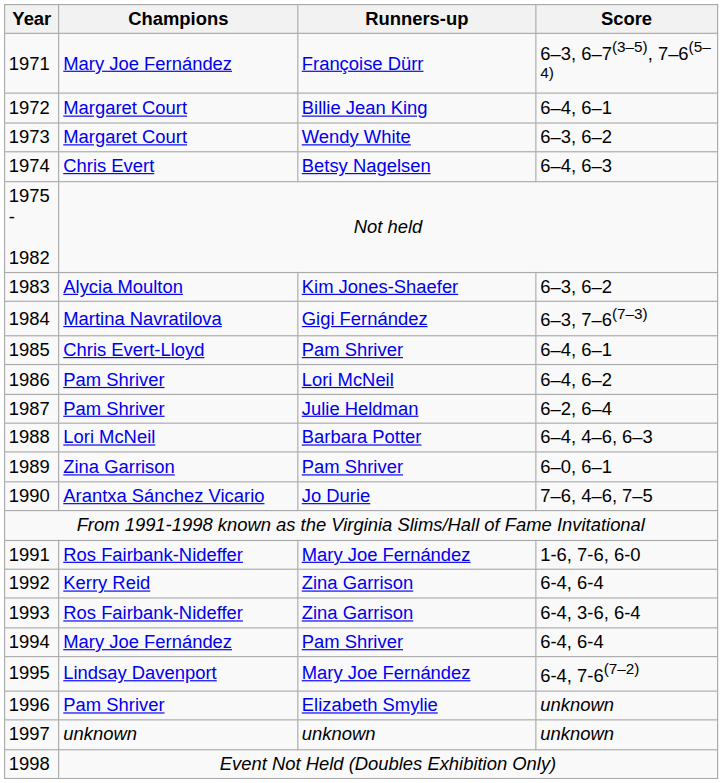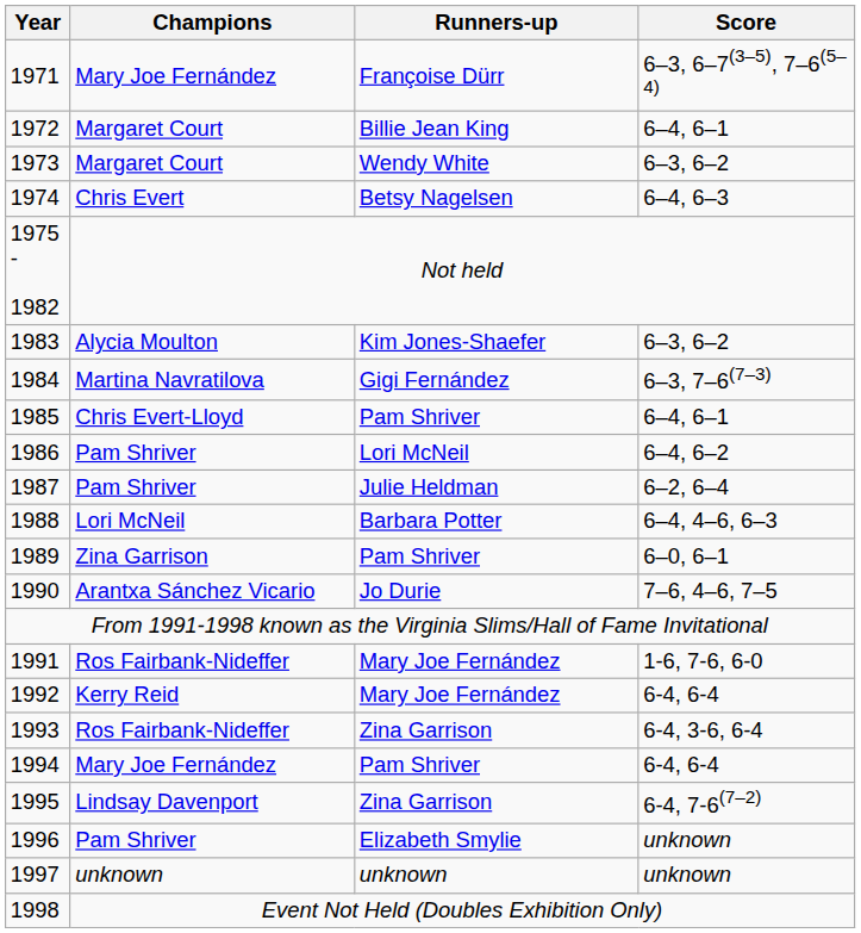1992 | Runners-up: Zina Garrison -> Mary Joe Fernández
1995 | Runners-up: Mary Joe Fernández -> Zina Garrison
